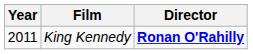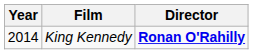King Kennedy | Year: 2011 -> 2014
